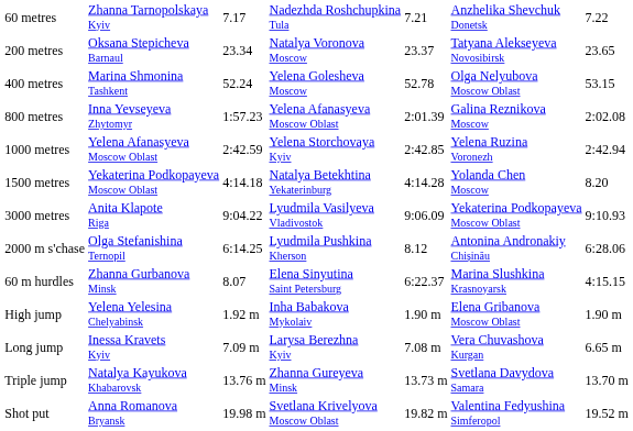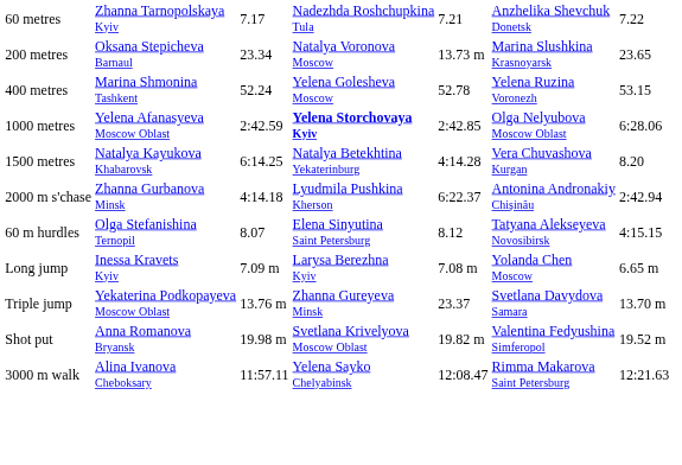200 metres | column 5: 23.37 -> 13.73 m
200 metres | column 6: Tatyana Alekseyeva Novosibirsk -> Marina Slushkina Krasnoyarsk
400 metres | column 6: Olga Nelyubova Moscow Oblast -> Yelena Ruzina Voronezh
- row: 800 metres | Inna Yevseyeva Zhytomyr | 1:57.23 | Yelena Afanasyeva Moscow Oblast | 2:01.39 | Galina Reznikova Moscow | 2:02.08
1000 metres | column 4: normal -> bold
1000 metres | column 6: Yelena Ruzina Voronezh -> Olga Nelyubova Moscow Oblast
1000 metres | column 7: 2:42.94 -> 6:28.06
1500 metres | column 2: Yekaterina Podkopayeva Moscow Oblast -> Natalya Kayukova Khabarovsk
1500 metres | column 3: 4:14.18 -> 6:14.25
1500 metres | column 6: Yolanda Chen Moscow -> Vera Chuvashova Kurgan
- row: 3000 metres | Anita Klapote Riga | 9:04.22 | Lyudmila Vasilyeva Vladivostok | 9:06.09 | Yekaterina Podkopayeva Moscow Oblast | 9:10.93
2000 m s'chase | column 2: Olga Stefanishina Ternopil -> Zhanna Gurbanova Minsk
2000 m s'chase | column 3: 6:14.25 -> 4:14.18
2000 m s'chase | column 5: 8.12 -> 6:22.37
2000 m s'chase | column 7: 6:28.06 -> 2:42.94
60 m hurdles | column 2: Zhanna Gurbanova Minsk -> Olga Stefanishina Ternopil
60 m hurdles | column 5: 6:22.37 -> 8.12
60 m hurdles | column 6: Marina Slushkina Krasnoyarsk -> Tatyana Alekseyeva Novosibirsk
- row: High jump | Yelena Yelesina Chelyabinsk | 1.92 m | Inha Babakova Mykolaiv | 1.90 m | Elena Gribanova Moscow Oblast | 1.90 m
Long jump | column 6: Vera Chuvashova Kurgan -> Yolanda Chen Moscow
Triple jump | column 2: Natalya Kayukova Khabarovsk -> Yekaterina Podkopayeva Moscow Oblast
Triple jump | column 5: 13.73 m -> 23.37
+ row: 3000 m walk | Alina Ivanova Cheboksary | 11:57.11 | Yelena Sayko Chelyabinsk | 12:08.47 | Rimma Makarova Saint Petersburg | 12:21.63
